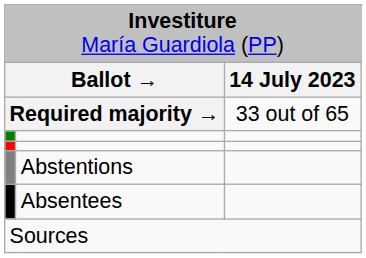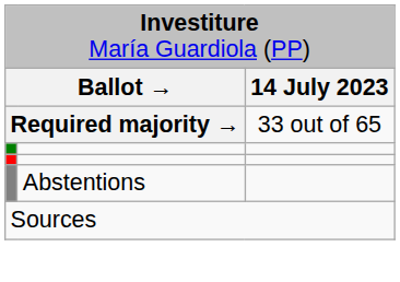- row: Absentees
